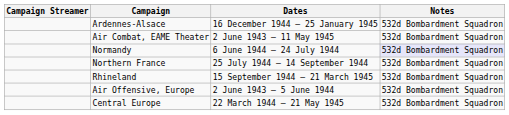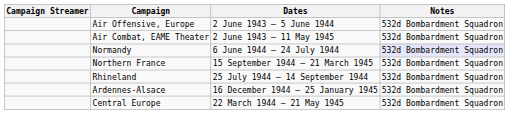rows swapped: Air Offensive, Europe <-> Ardennes-Alsace
Northern France | Dates: 25 July 1944 – 14 September 1944 -> 15 September 1944 – 21 March 1945
Rhineland | Dates: 15 September 1944 – 21 March 1945 -> 25 July 1944 – 14 September 1944
